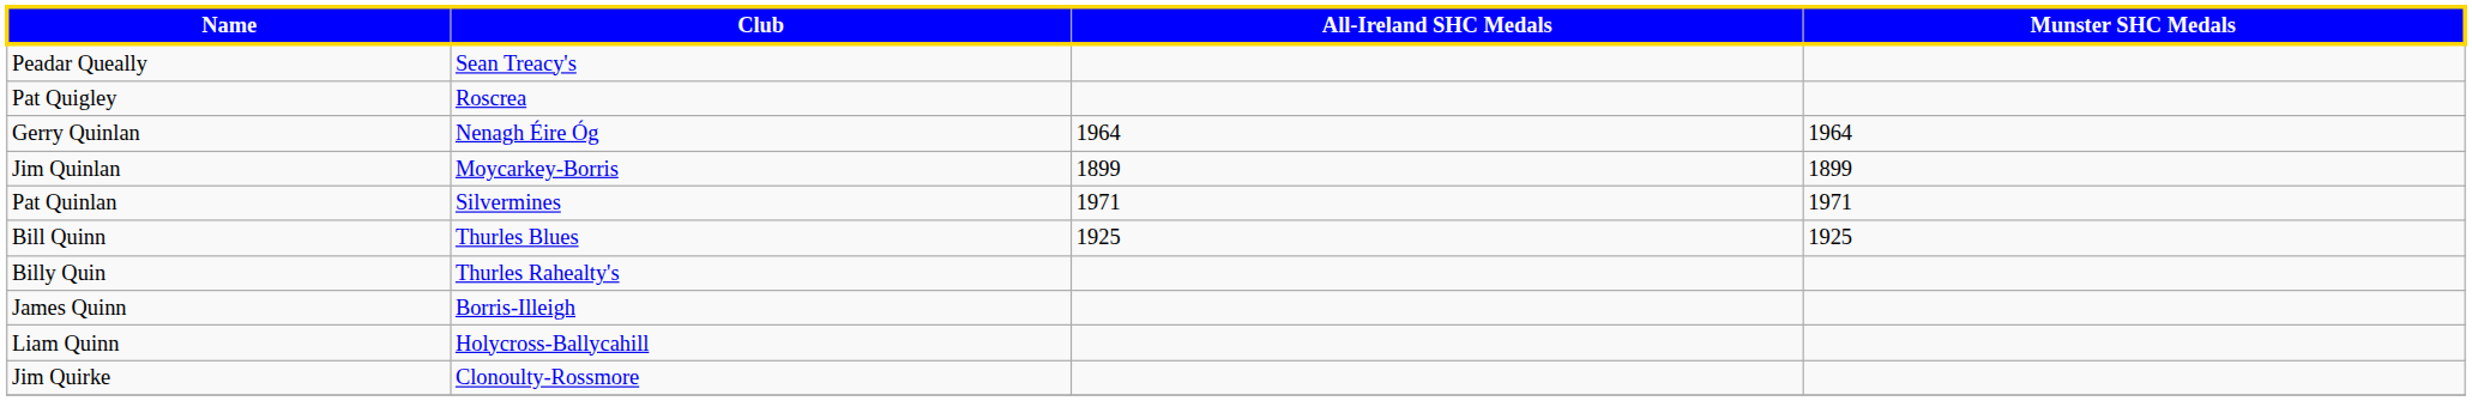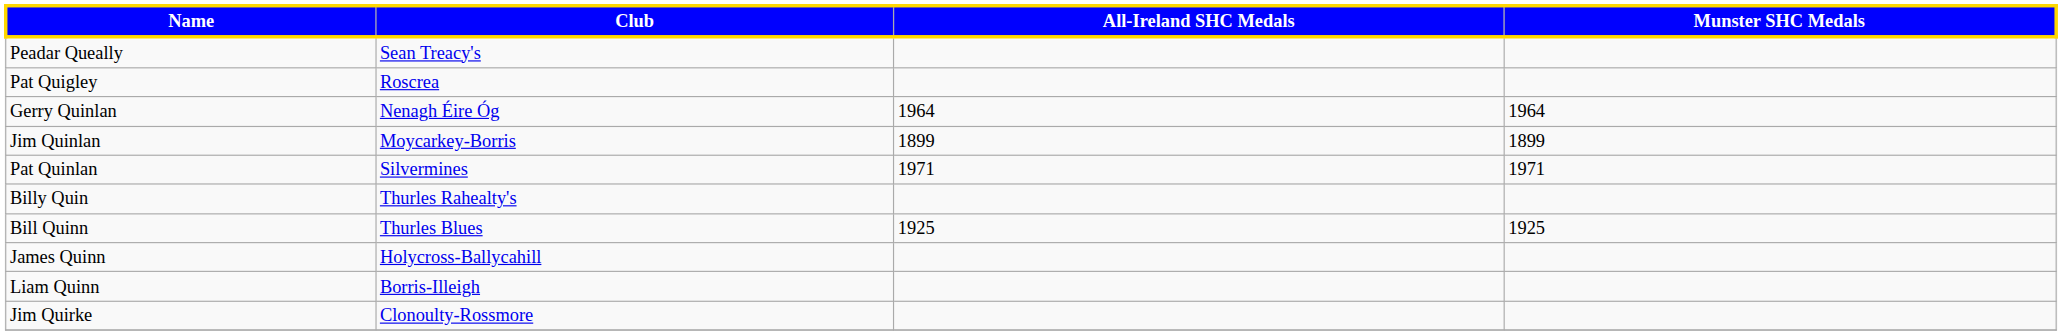rows swapped: Bill Quinn <-> Billy Quin
James Quinn | Club: Borris-Illeigh -> Holycross-Ballycahill
Liam Quinn | Club: Holycross-Ballycahill -> Borris-Illeigh
